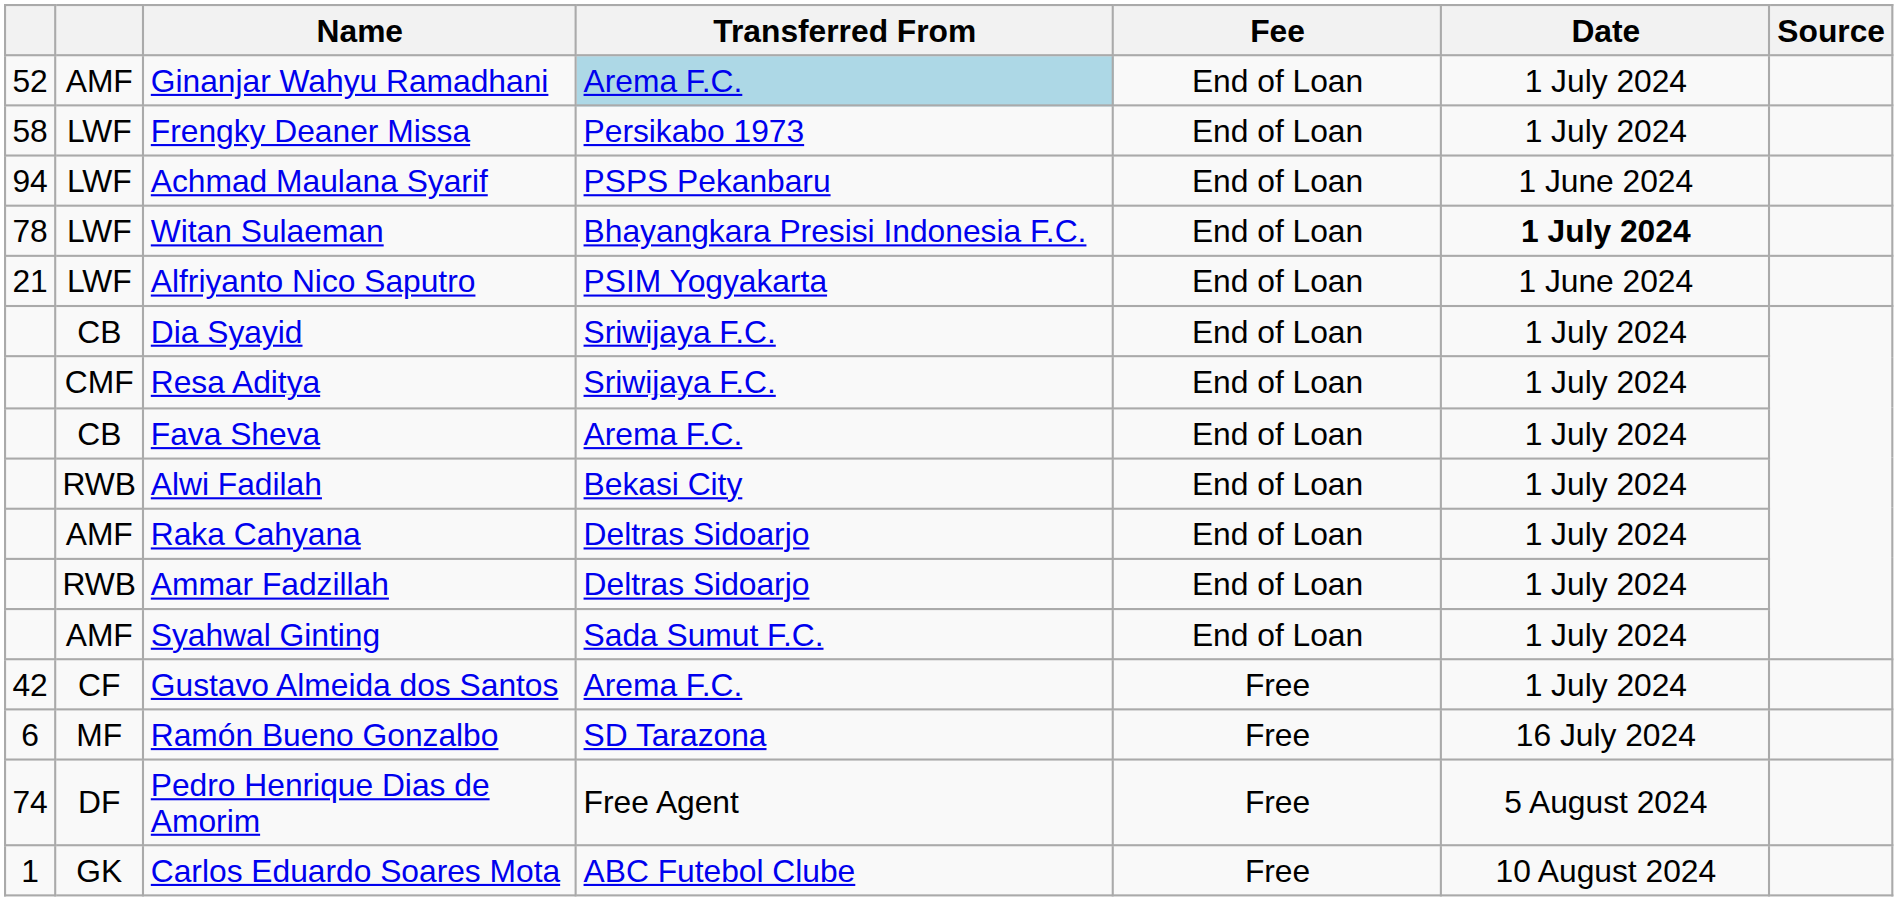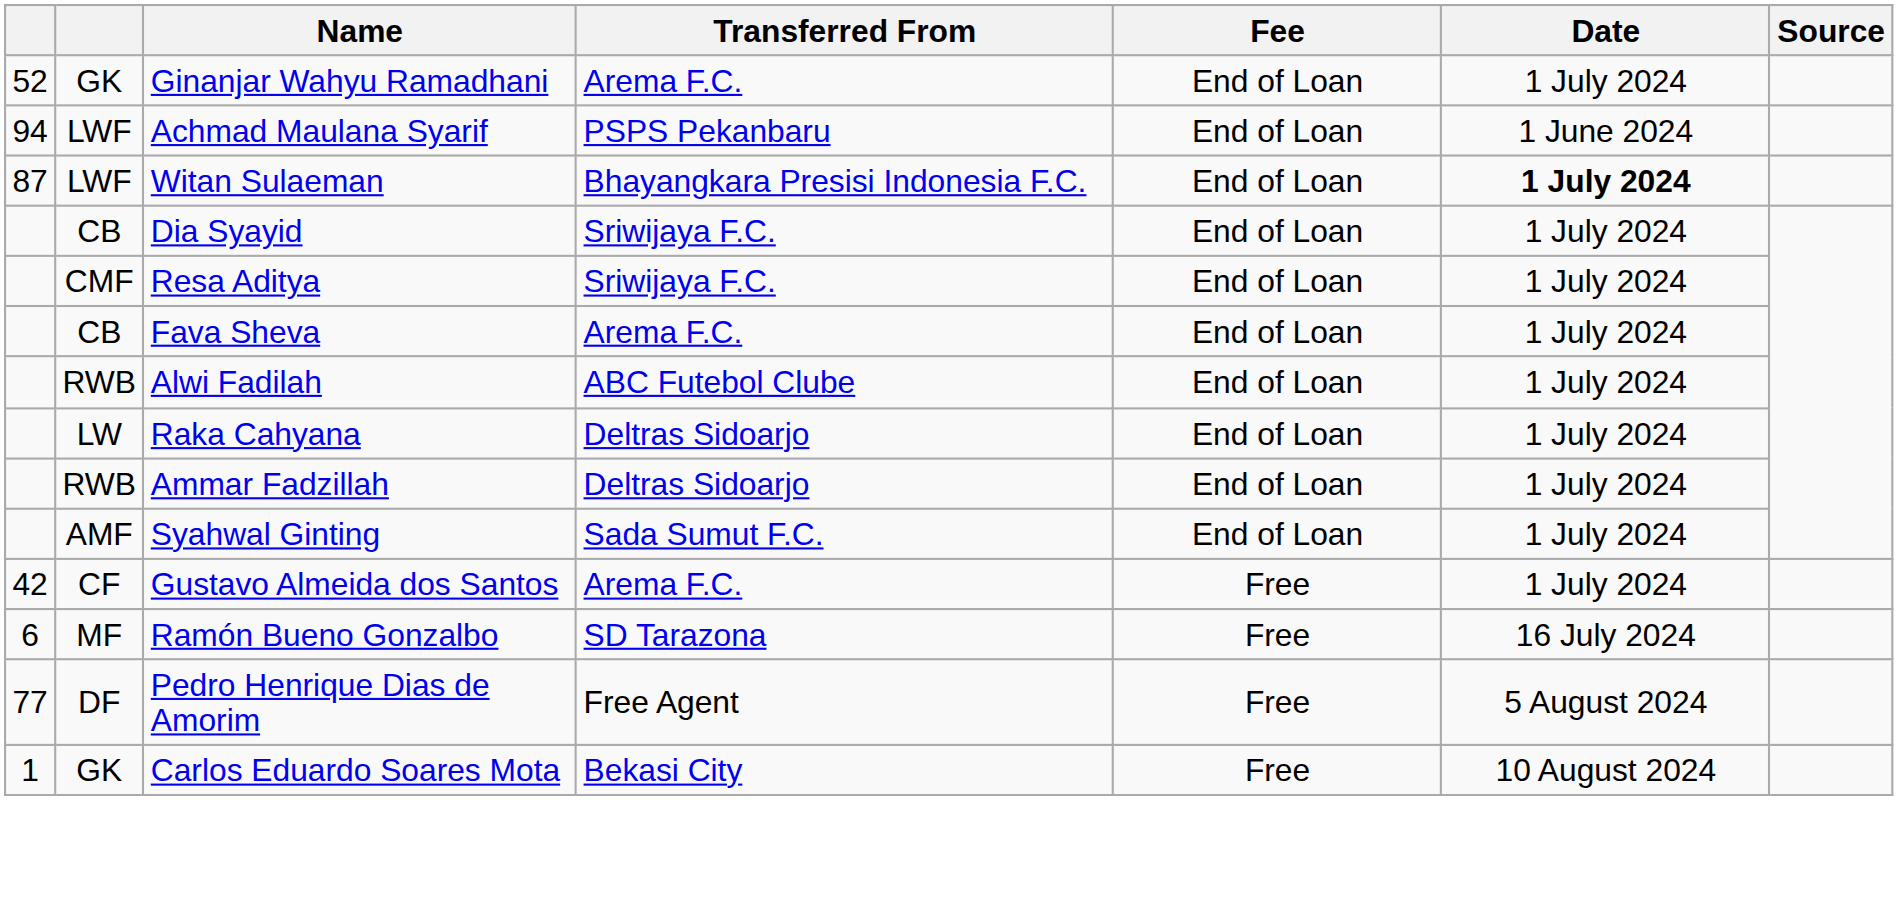Ginanjar Wahyu Ramadhani | column 2: AMF -> GK
Ginanjar Wahyu Ramadhani | Transferred From: lightblue background -> no background
- row: 58 | LWF | Frengky Deaner Missa | Persikabo 1973 | End of Loan | 1 July 2024
Witan Sulaeman | column 1: 78 -> 87
- row: 21 | LWF | Alfriyanto Nico Saputro | PSIM Yogyakarta | End of Loan | 1 June 2024
Alwi Fadilah | Transferred From: Bekasi City -> ABC Futebol Clube
Raka Cahyana | column 2: AMF -> LW
Pedro Henrique Dias de Amorim | column 1: 74 -> 77
Carlos Eduardo Soares Mota | Transferred From: ABC Futebol Clube -> Bekasi City
